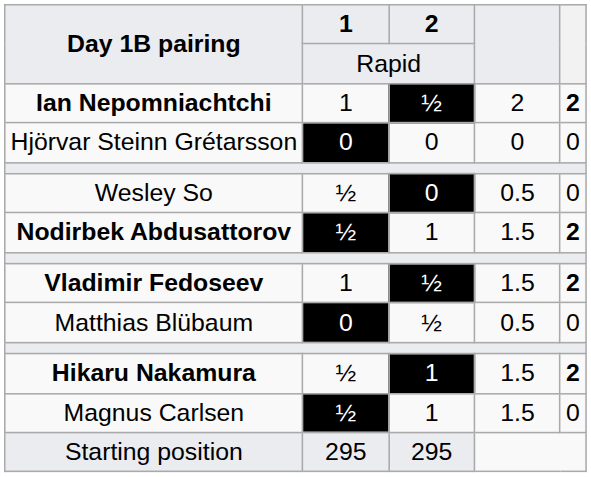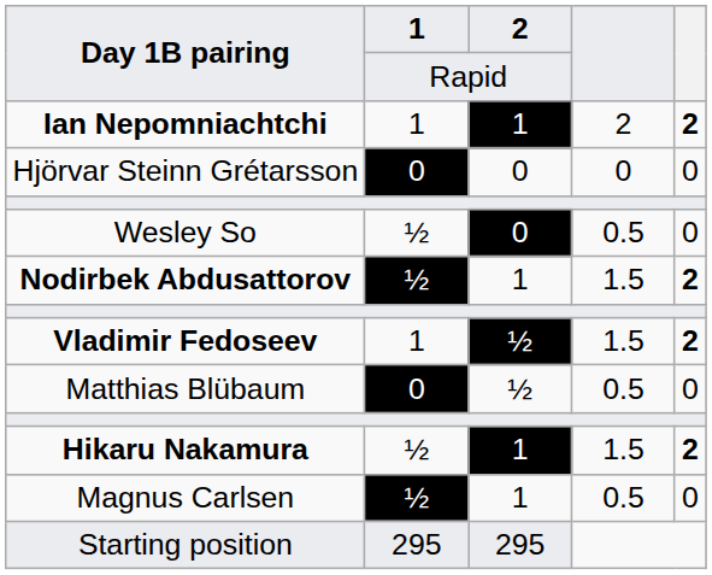Ian Nepomniachtchi | 2: ½ -> 1
Magnus Carlsen | column 4: 1.5 -> 0.5
